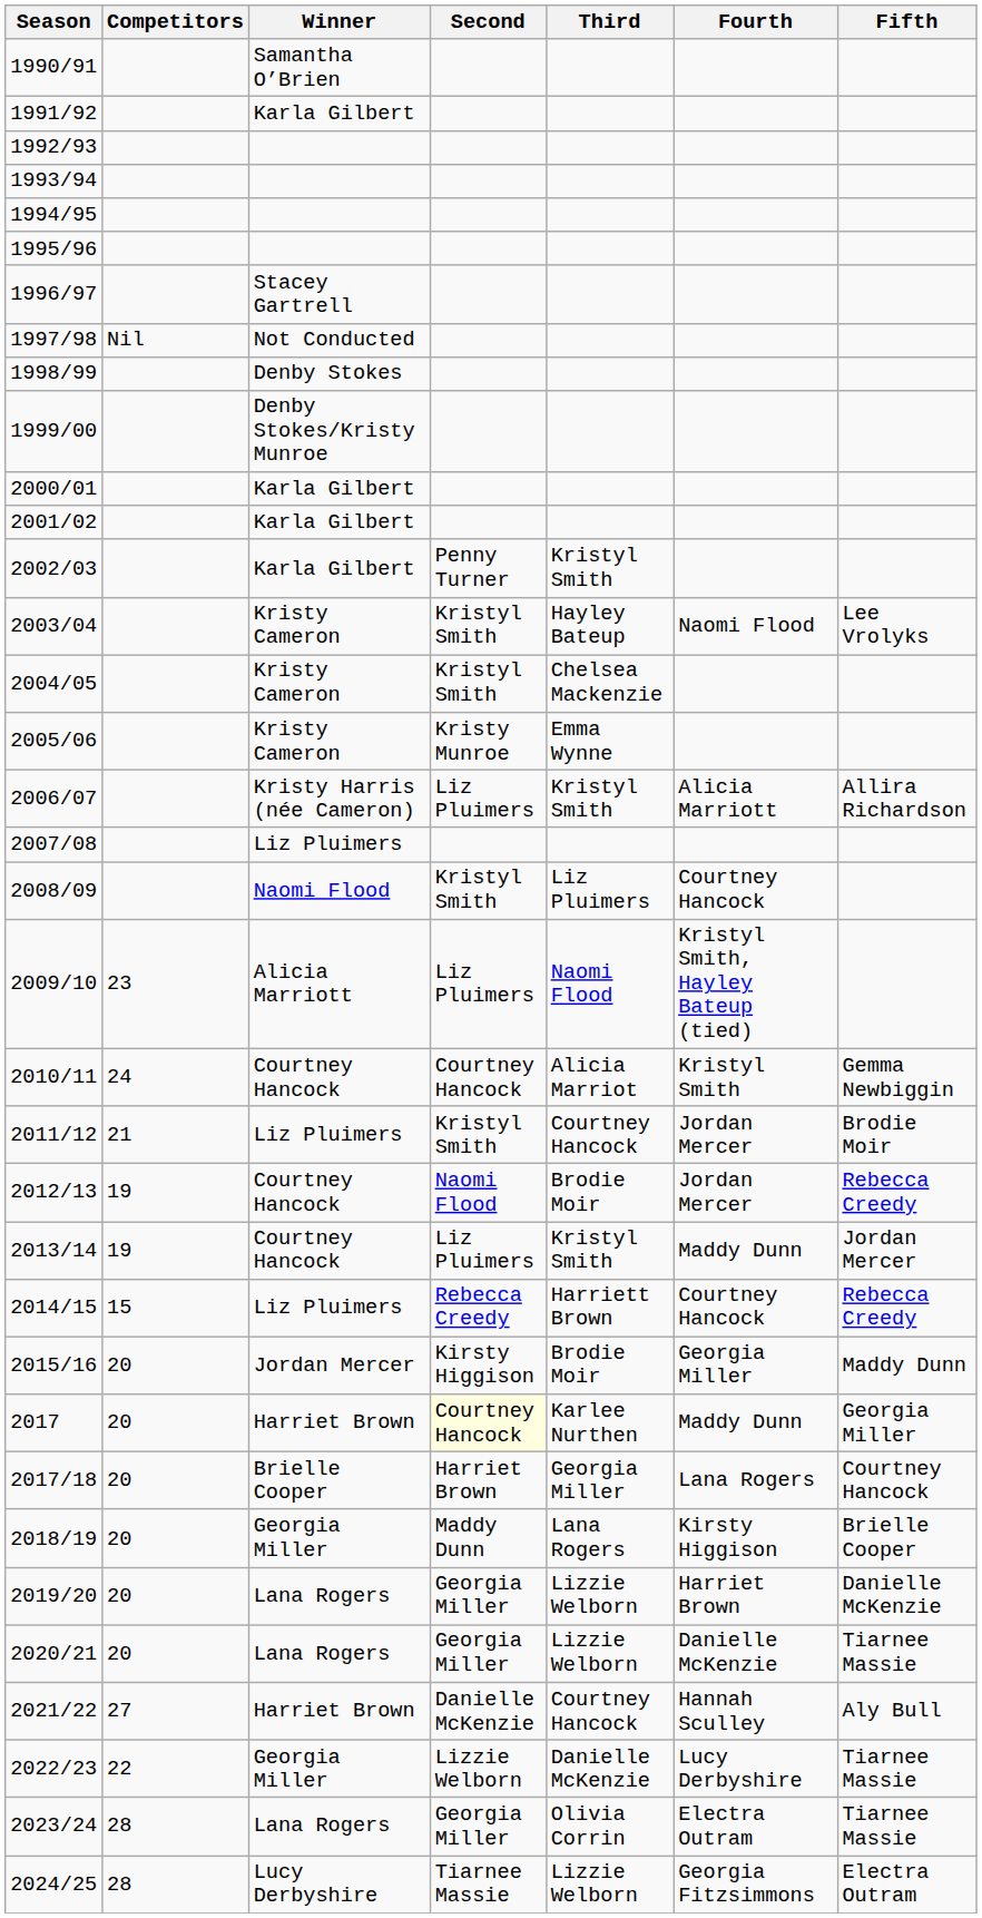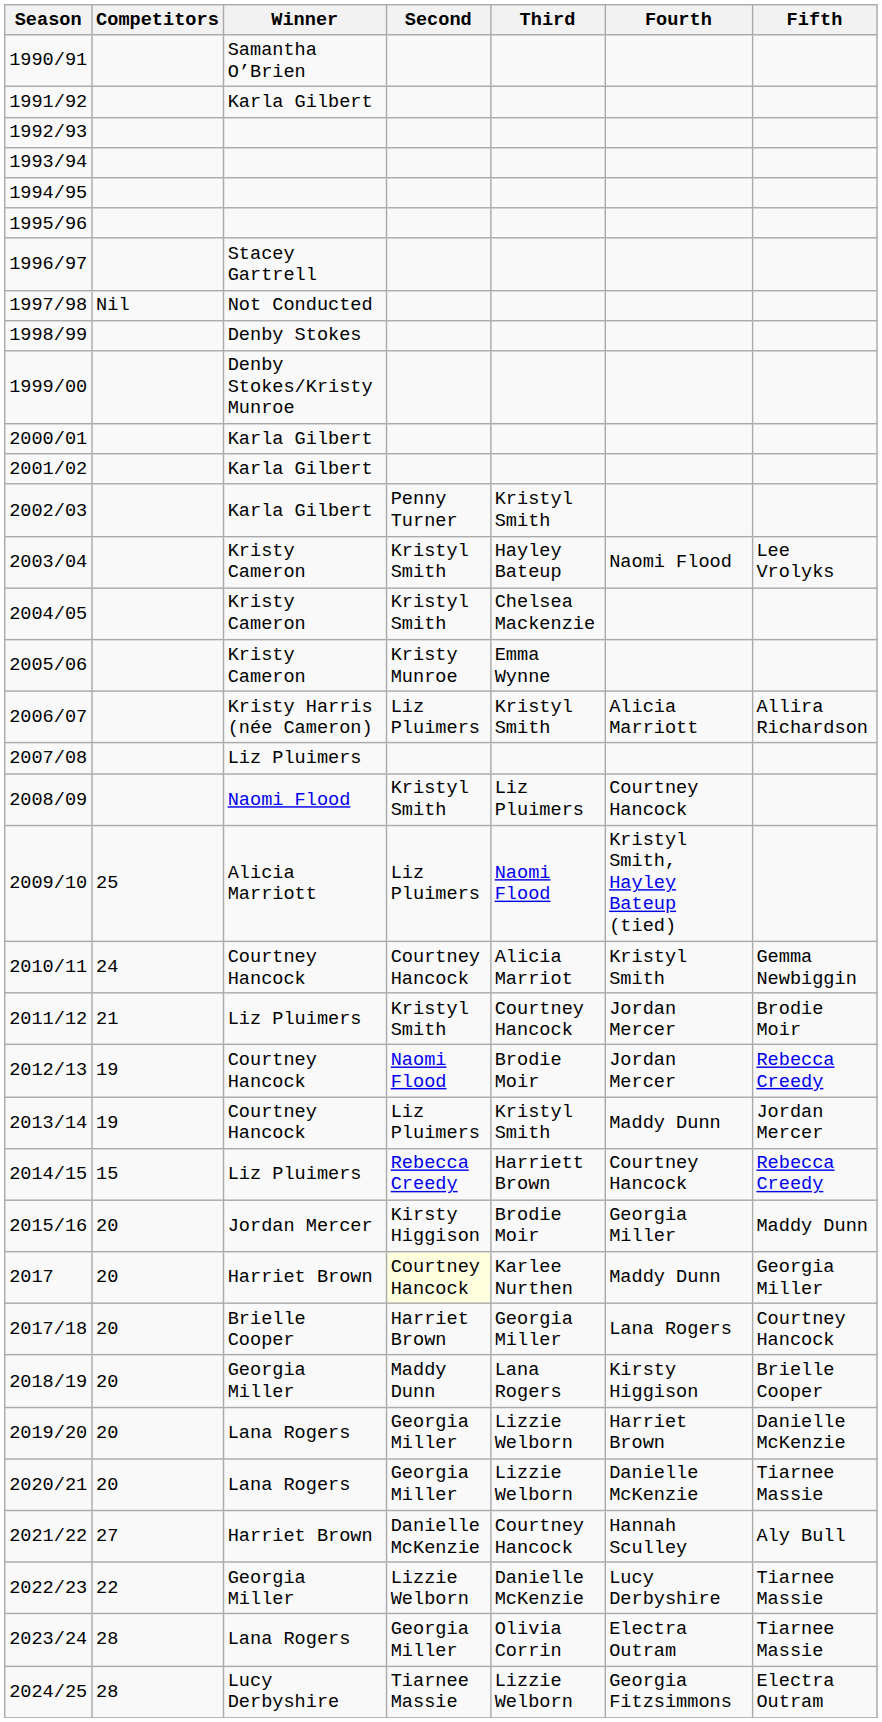2009/10 | Competitors: 23 -> 25
